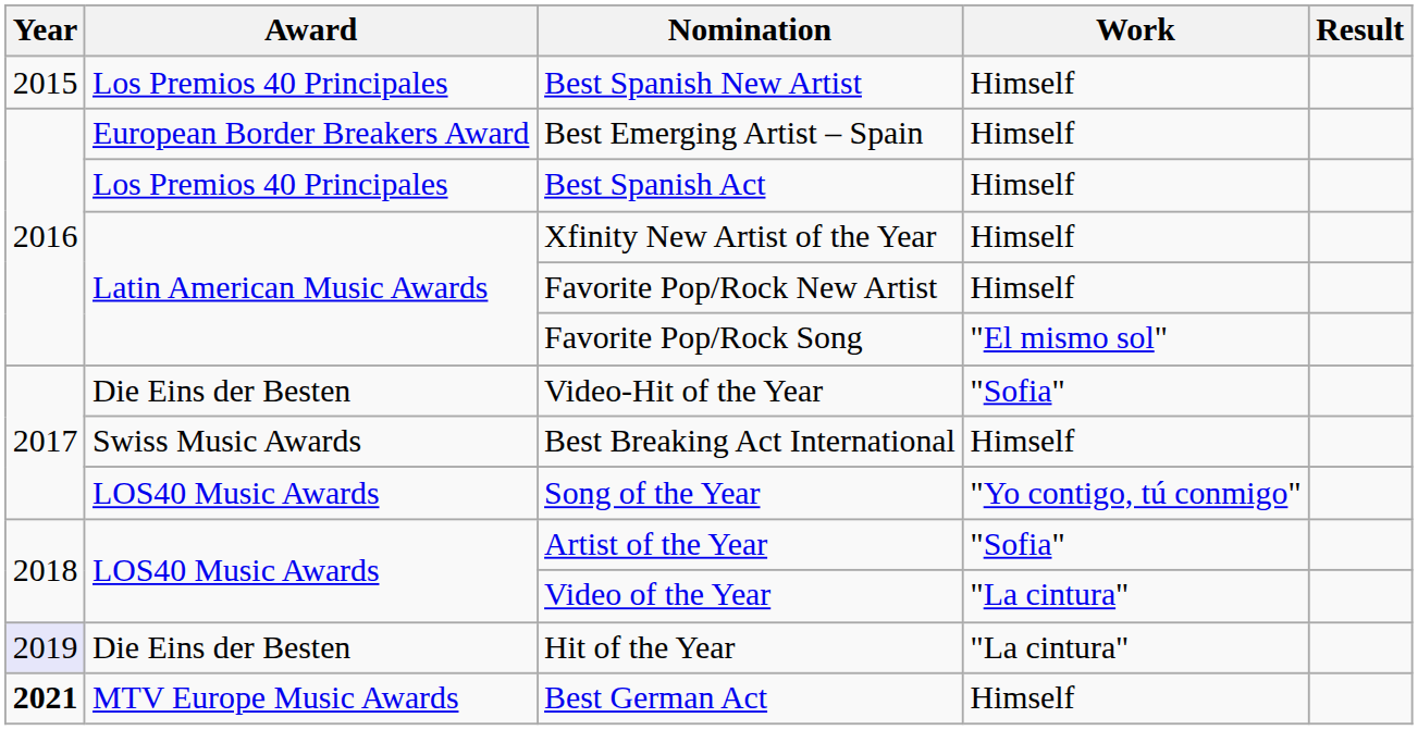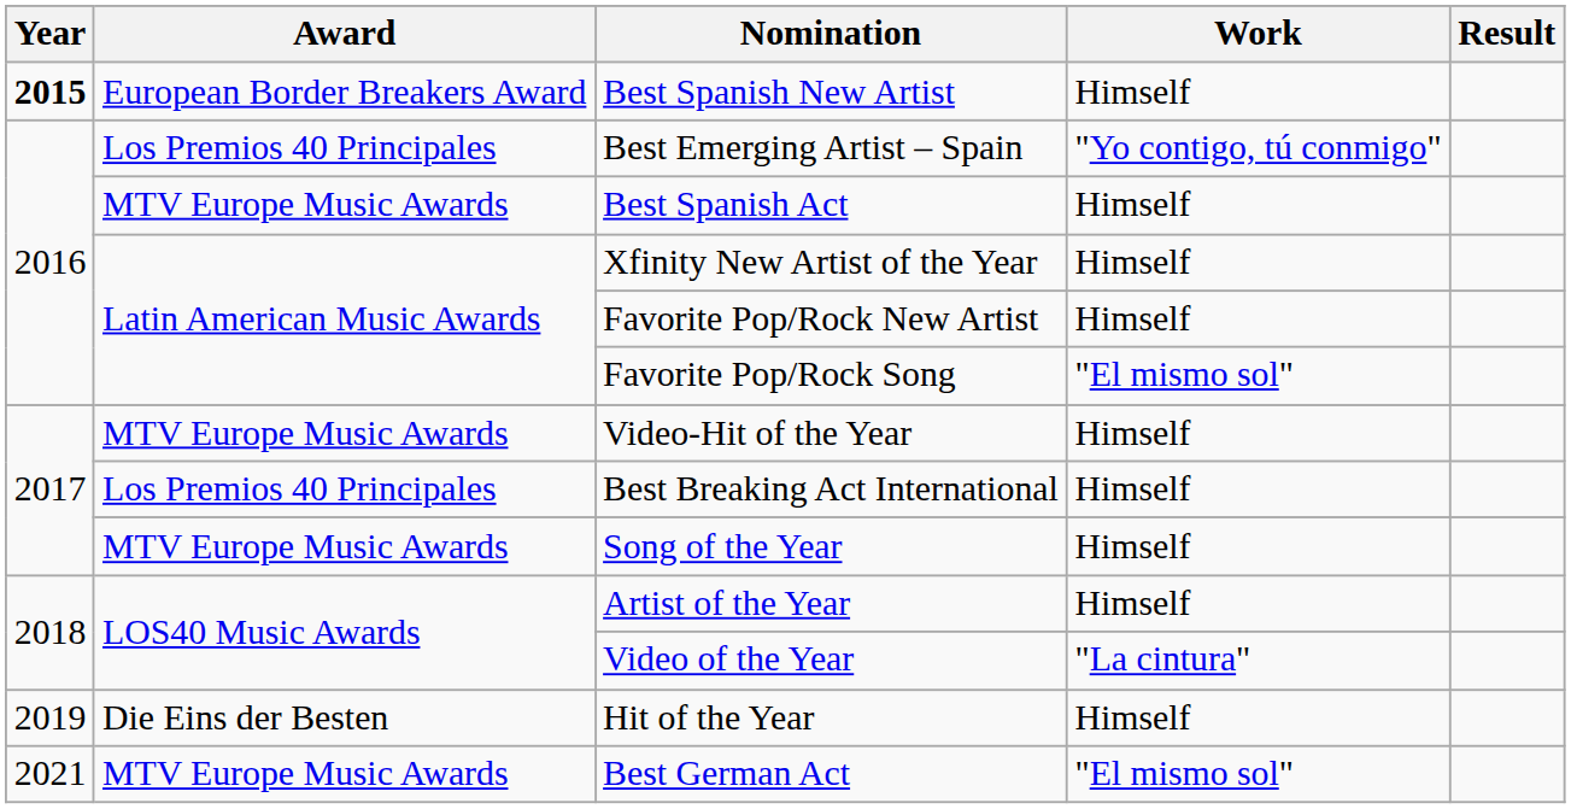Best Spanish New Artist | Year: normal -> bold
Best Spanish New Artist | Award: Los Premios 40 Principales -> European Border Breakers Award
Best Emerging Artist – Spain | Award: European Border Breakers Award -> Los Premios 40 Principales
Best Emerging Artist – Spain | Work: Himself -> "Yo contigo, tú conmigo"
Best Spanish Act | Award: Los Premios 40 Principales -> MTV Europe Music Awards
Video-Hit of the Year | Award: Die Eins der Besten -> MTV Europe Music Awards
Video-Hit of the Year | Work: "Sofia" -> Himself
Best Breaking Act International | Award: Swiss Music Awards -> Los Premios 40 Principales
Song of the Year | Award: LOS40 Music Awards -> MTV Europe Music Awards
Song of the Year | Work: "Yo contigo, tú conmigo" -> Himself
Artist of the Year | Work: "Sofia" -> Himself
Hit of the Year | Year: lavender background -> no background
Hit of the Year | Work: "La cintura" -> Himself
Best German Act | Year: bold -> normal
Best German Act | Work: Himself -> "El mismo sol"
